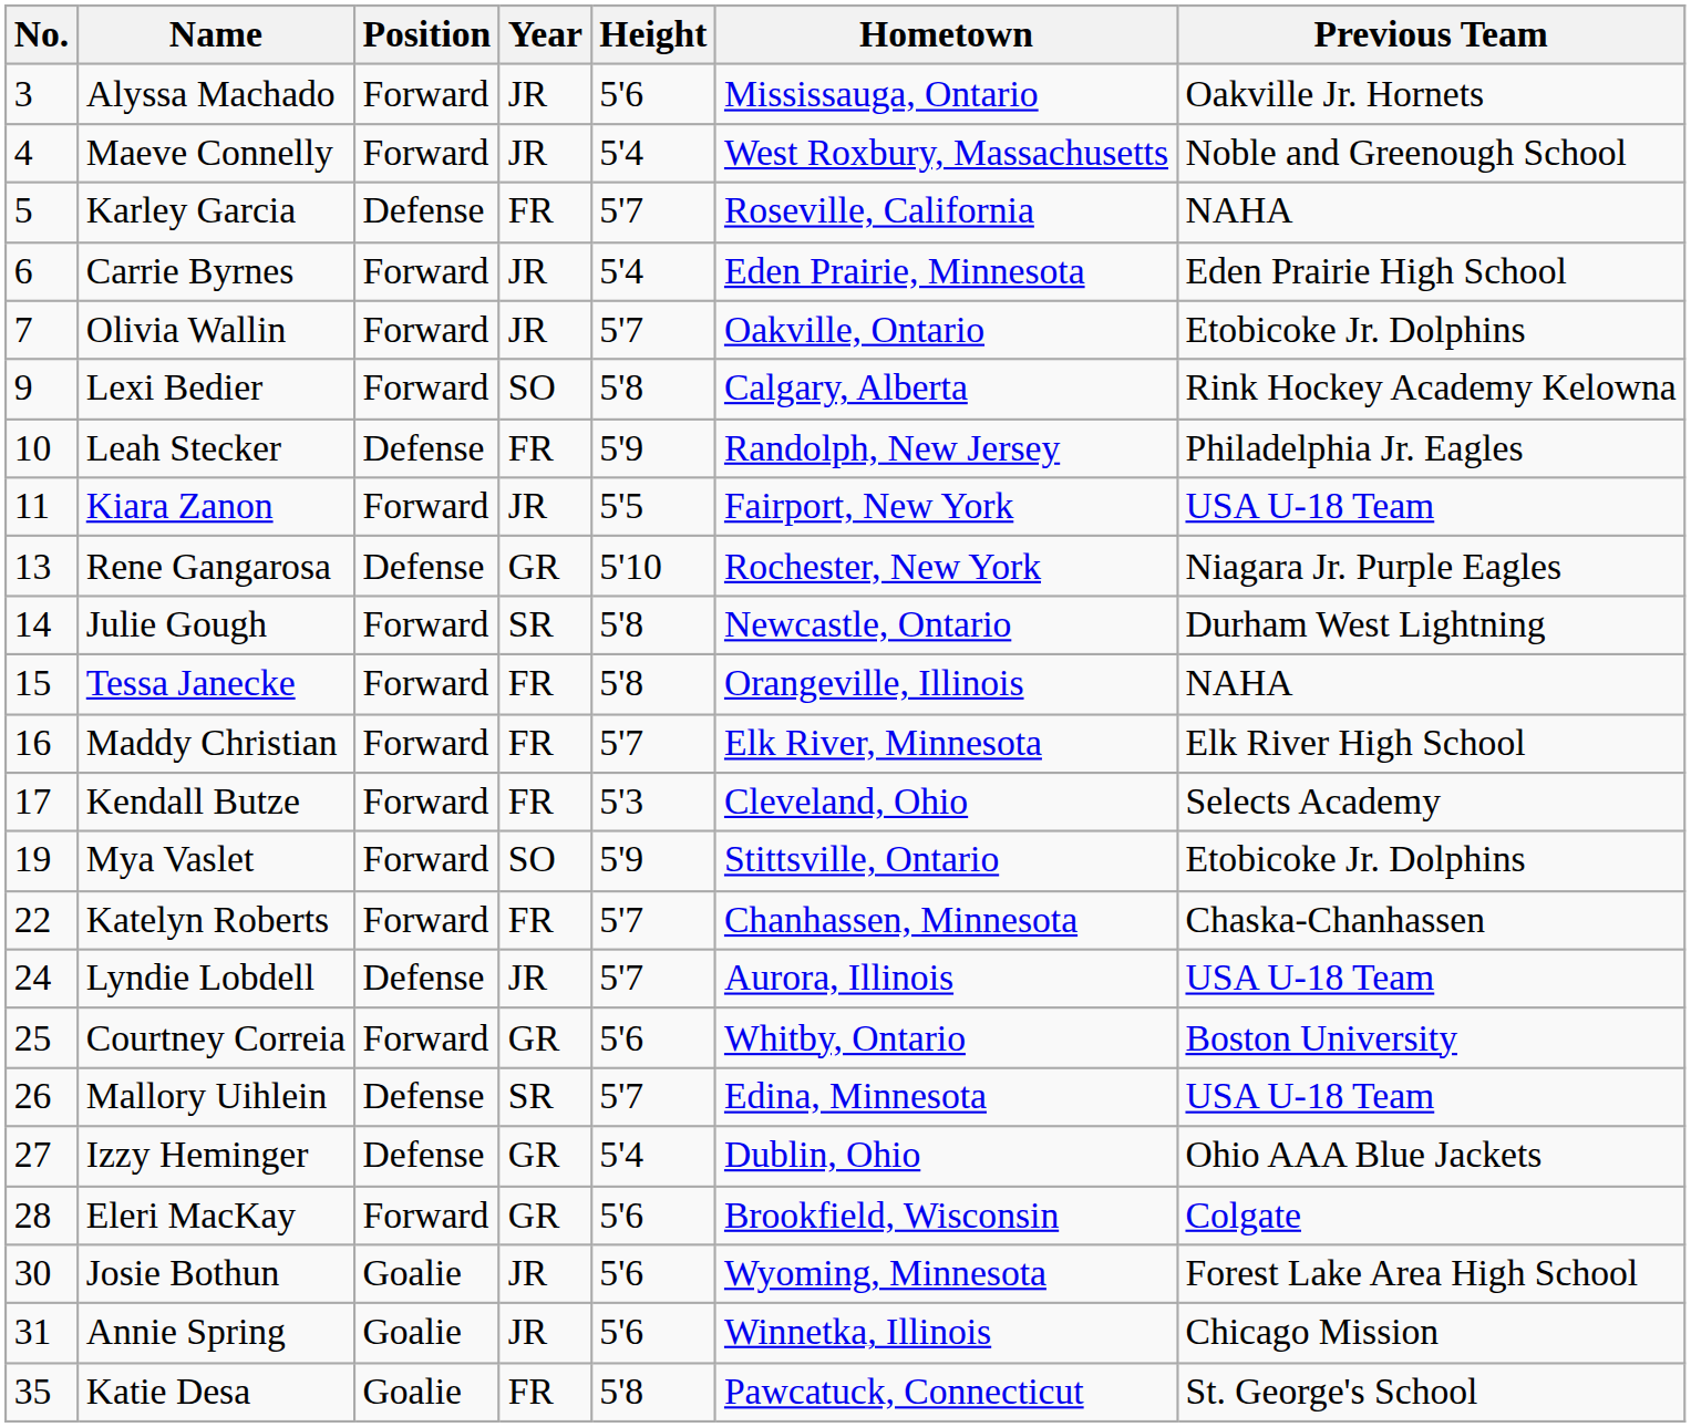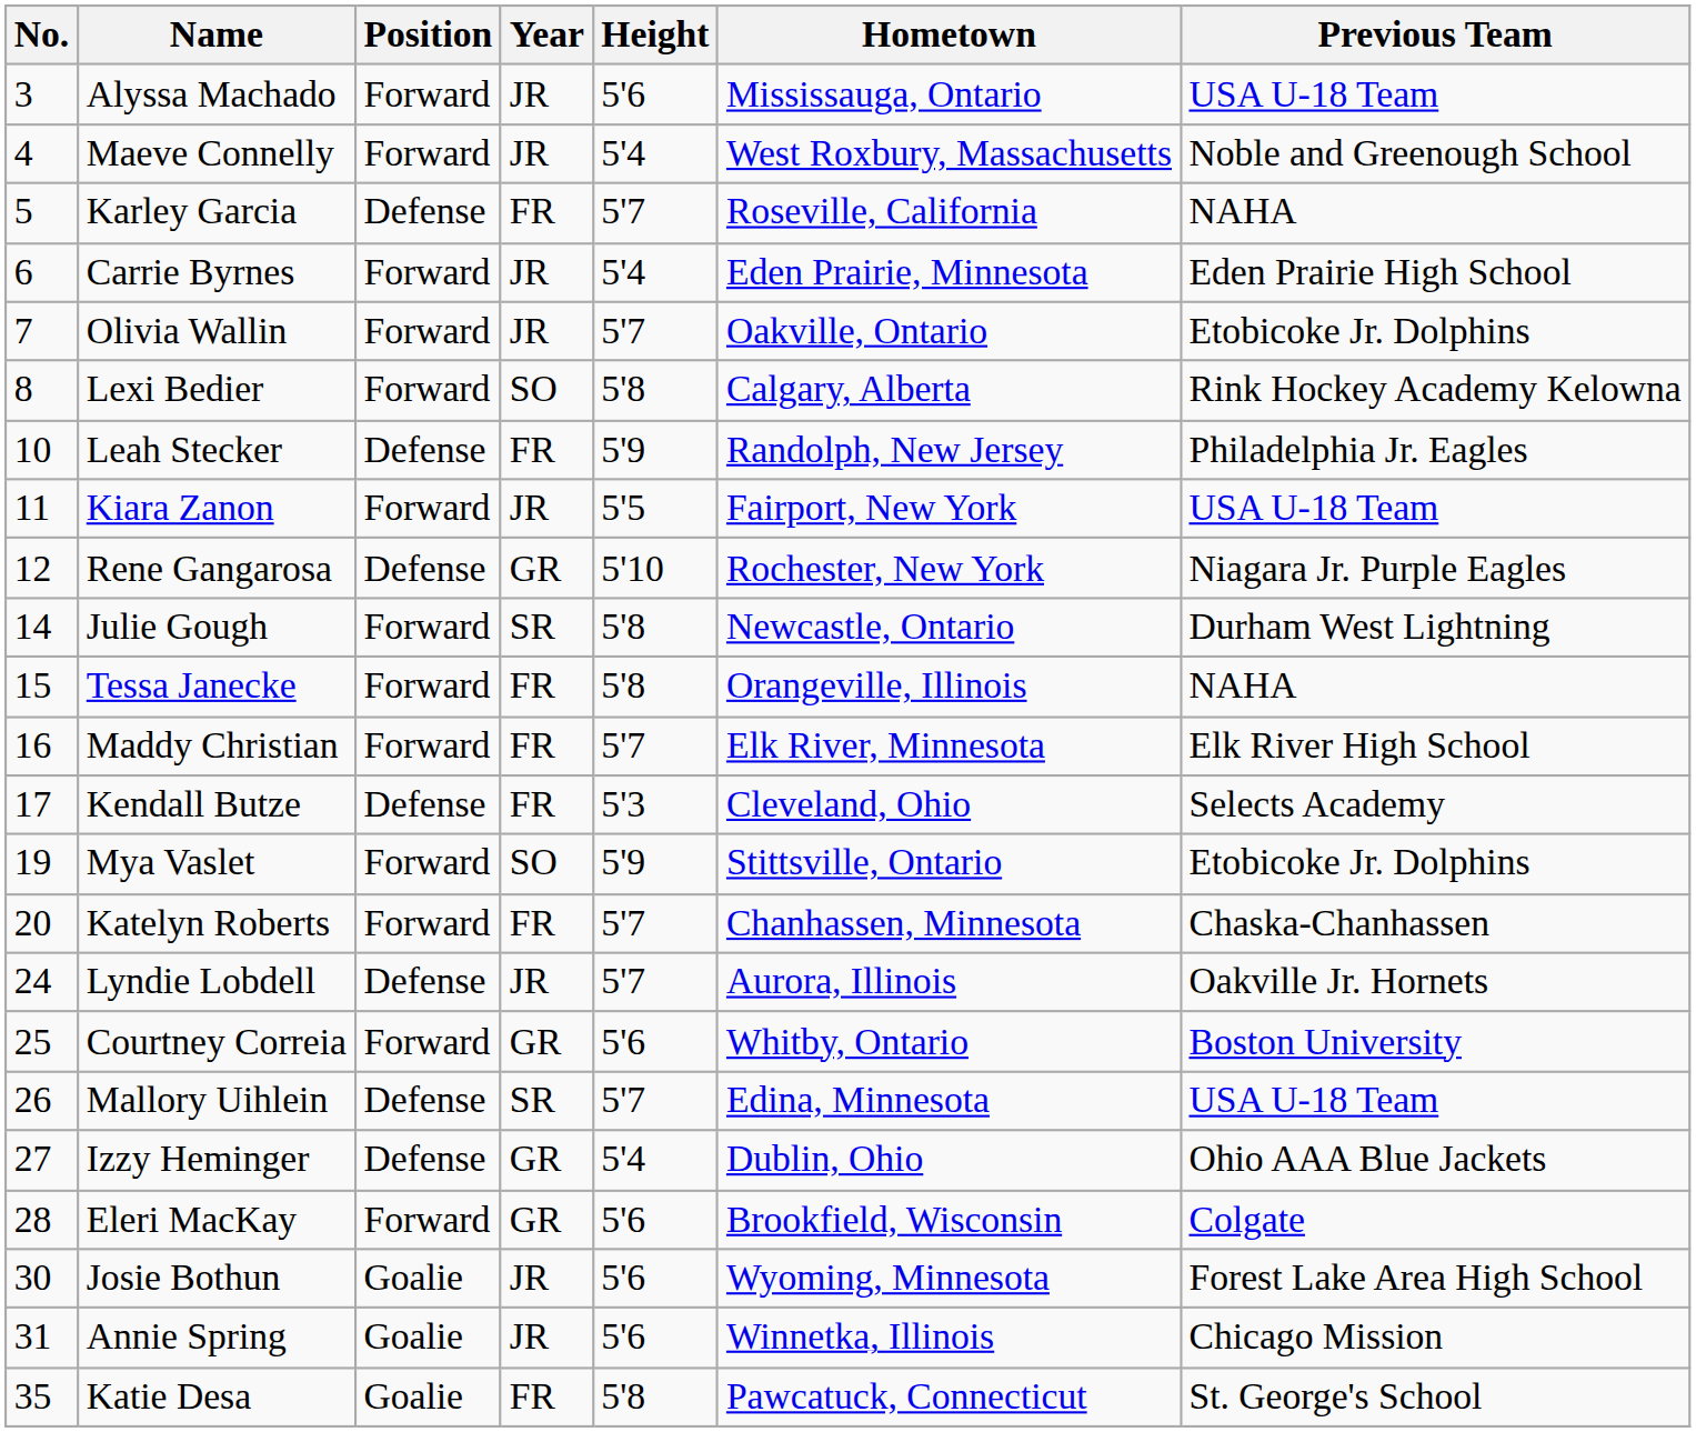Alyssa Machado | Previous Team: Oakville Jr. Hornets -> USA U-18 Team
Lexi Bedier | No.: 9 -> 8
Rene Gangarosa | No.: 13 -> 12
Kendall Butze | Position: Forward -> Defense
Katelyn Roberts | No.: 22 -> 20
Lyndie Lobdell | Previous Team: USA U-18 Team -> Oakville Jr. Hornets
